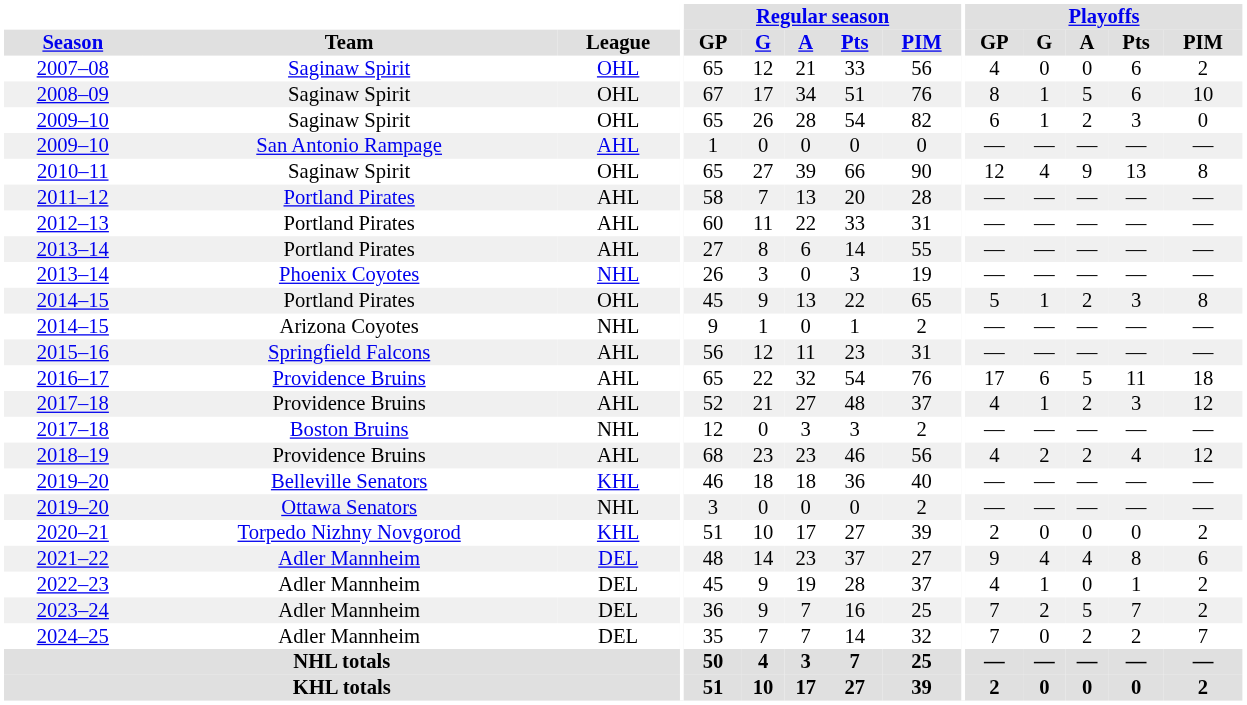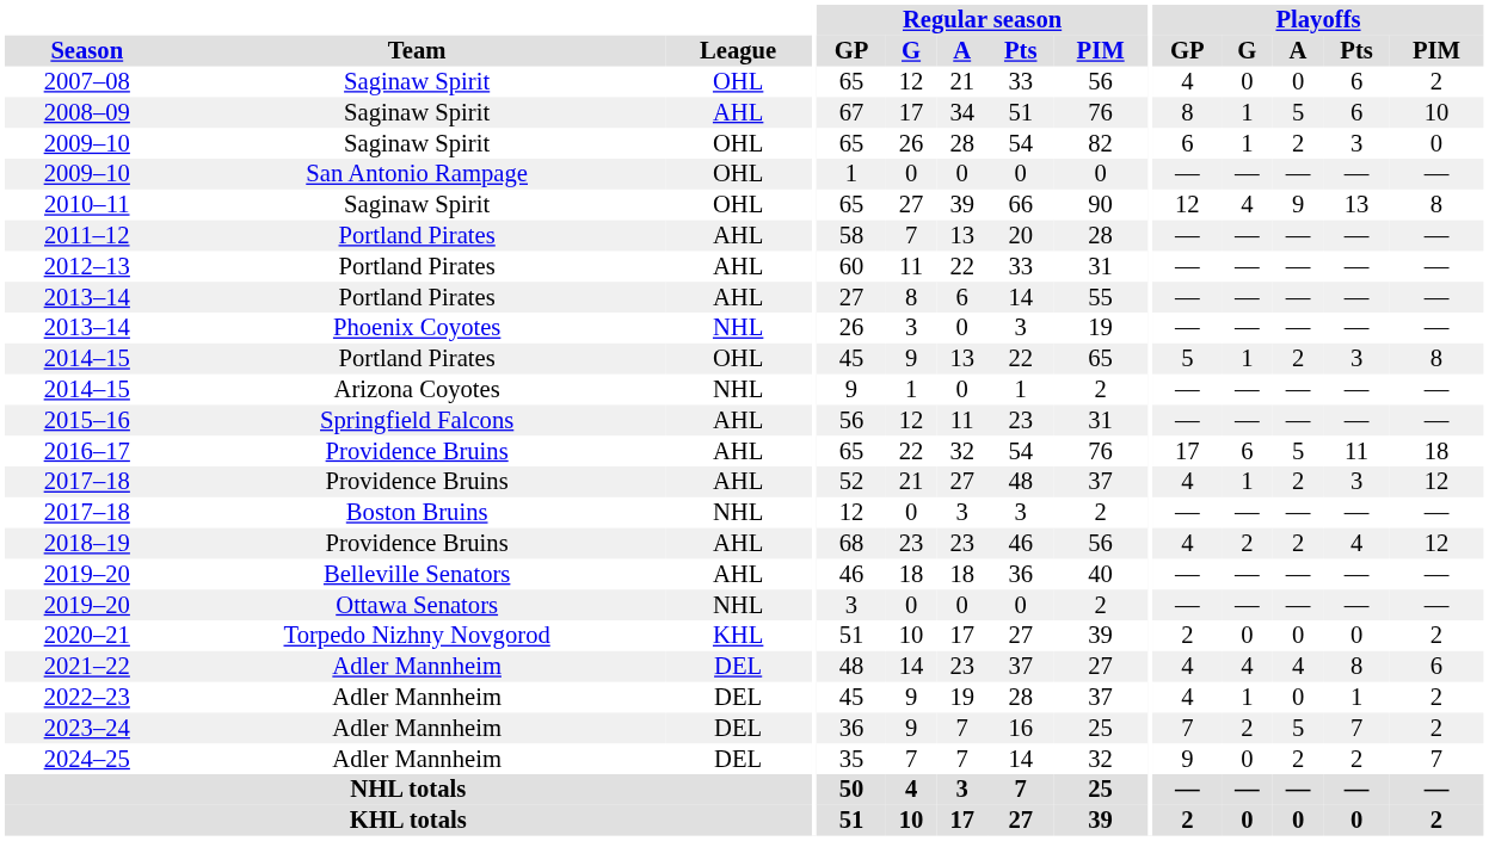2008–09 | League: OHL -> AHL
2009–10 / San Antonio Rampage | League: AHL -> OHL
2019–20 / Belleville Senators | League: KHL -> AHL
2021–22 | Playoffs / GP: 9 -> 4
2024–25 | Playoffs / GP: 7 -> 9
